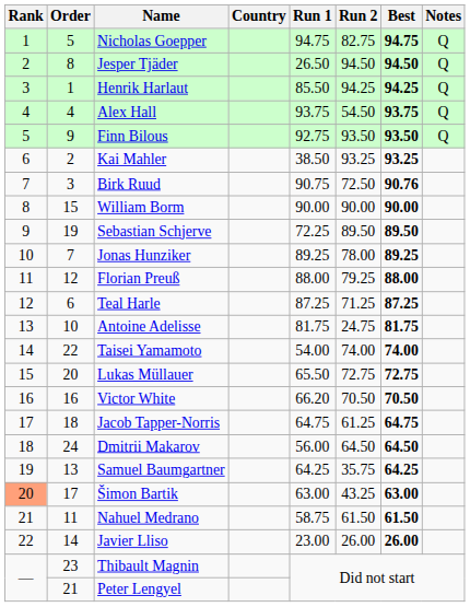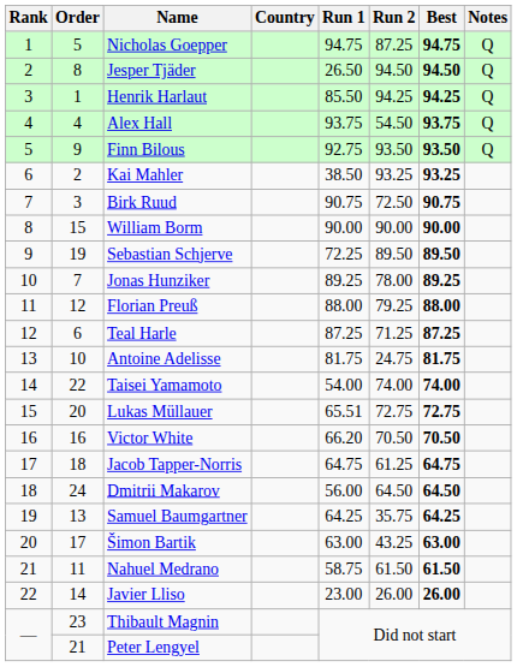Nicholas Goepper | Run 2: 82.75 -> 87.25
Birk Ruud | Best: 90.76 -> 90.75
Lukas Müllauer | Run 1: 65.50 -> 65.51
Šimon Bartik | Rank: lightsalmon background -> no background
